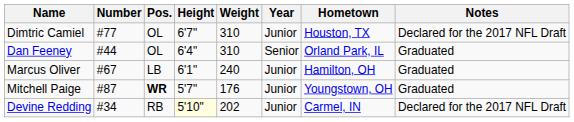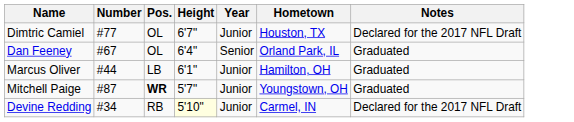- column: Weight | 310 | 310 | 240 | 176 | 202
Dan Feeney | Number: #44 -> #67
Marcus Oliver | Number: #67 -> #44
